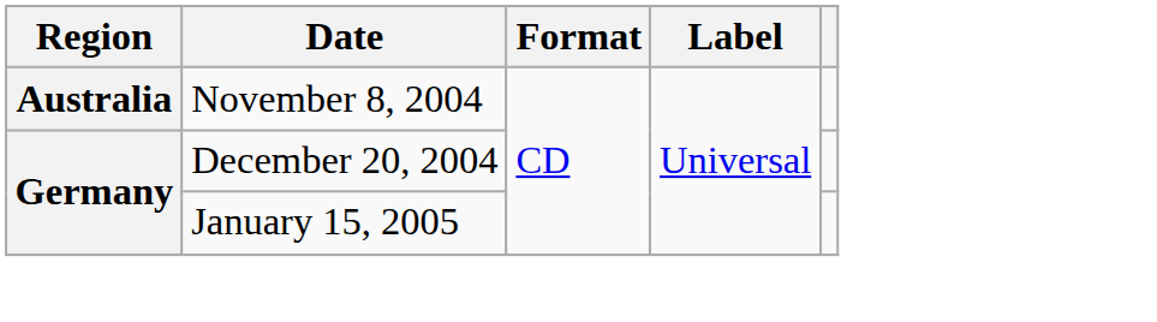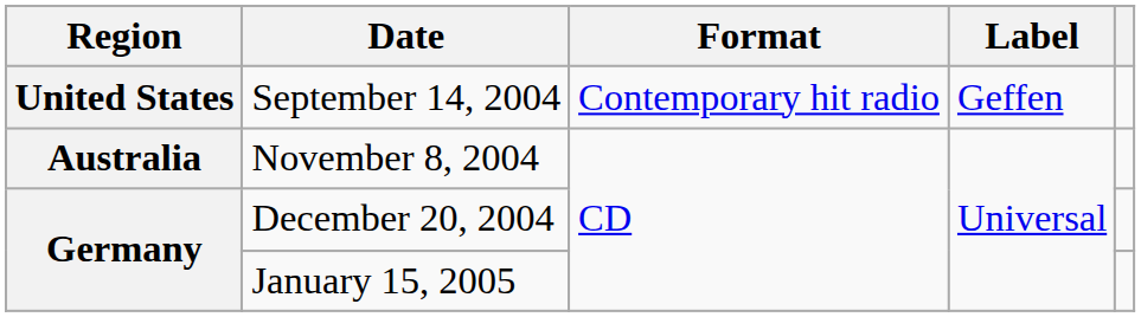+ row: United States | September 14, 2004 | Contemporary hit radio | Geffen
